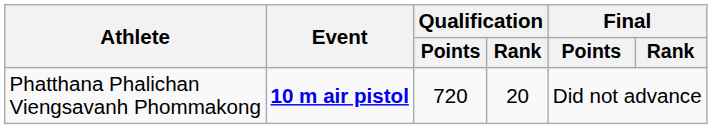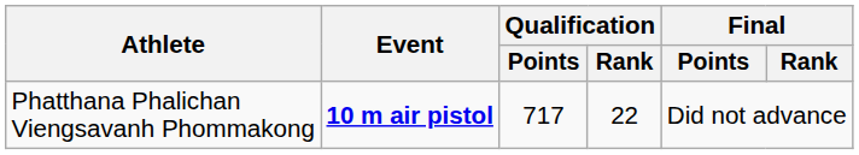Phatthana Phalichan Viengsavanh Phommakong | Qualification / Points: 720 -> 717
Phatthana Phalichan Viengsavanh Phommakong | Qualification / Rank: 20 -> 22
